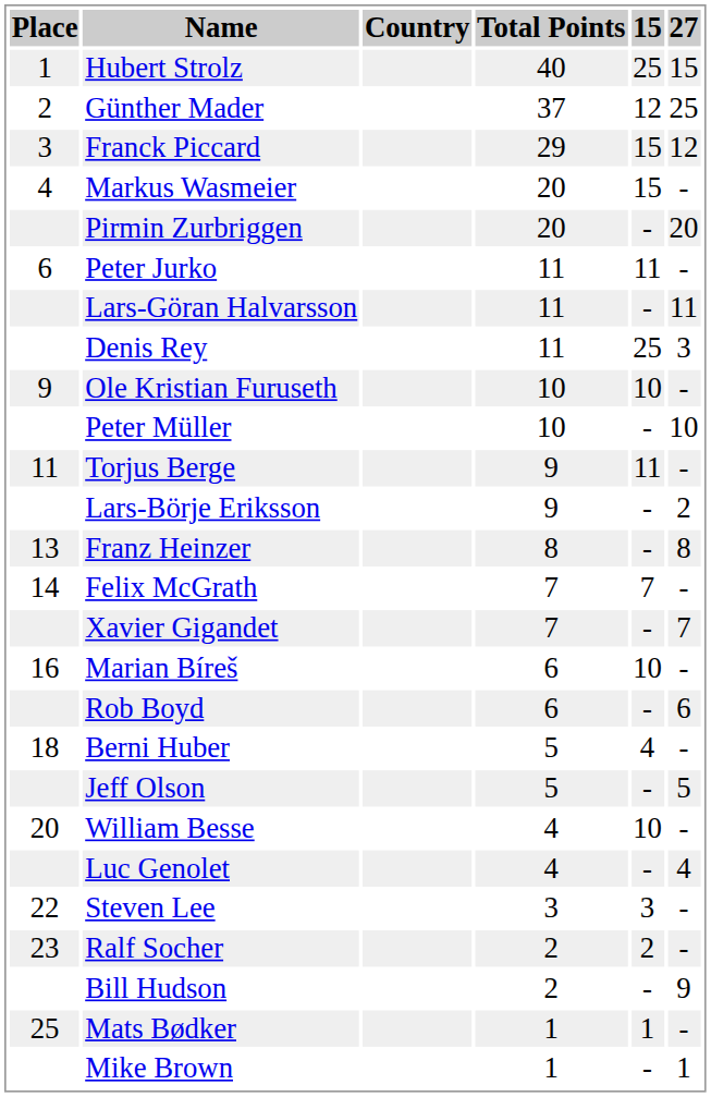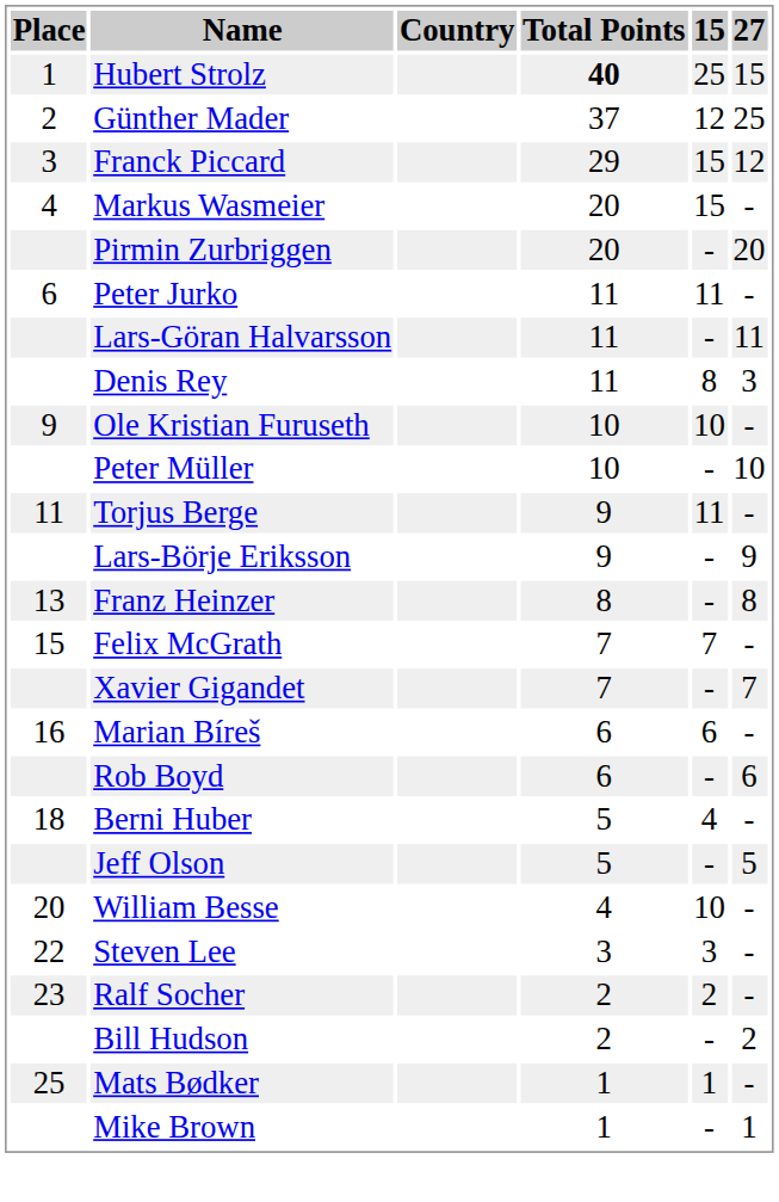Hubert Strolz | Total Points: normal -> bold
Denis Rey | 15: 25 -> 8
Lars-Börje Eriksson | 27: 2 -> 9
Felix McGrath | Place: 14 -> 15
Marian Bíreš | 15: 10 -> 6
- row: Luc Genolet | 4 | - | 4
Bill Hudson | 27: 9 -> 2
